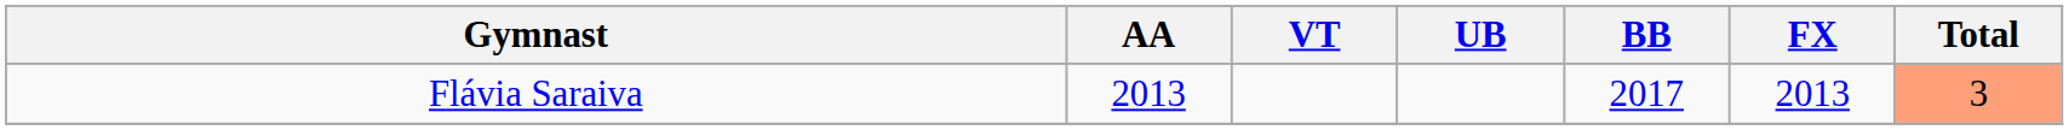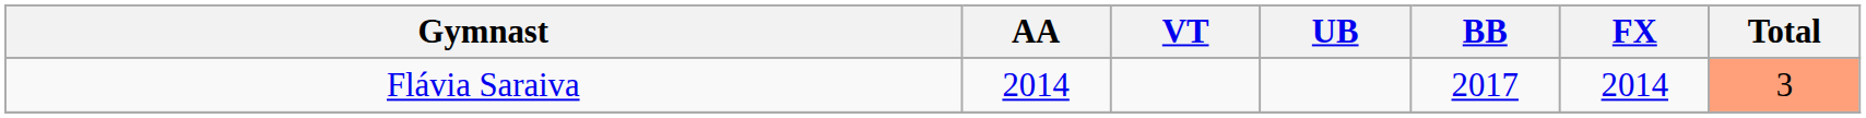Flávia Saraiva | AA: 2013 -> 2014
Flávia Saraiva | FX: 2013 -> 2014
